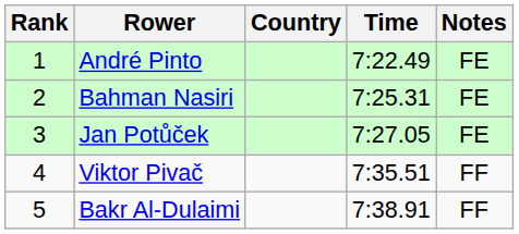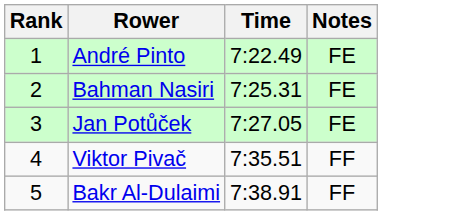- column: Country
